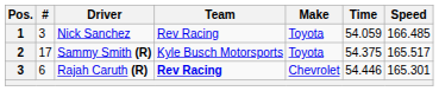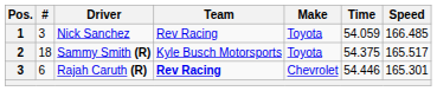Sammy Smith (R) | #: 17 -> 18
